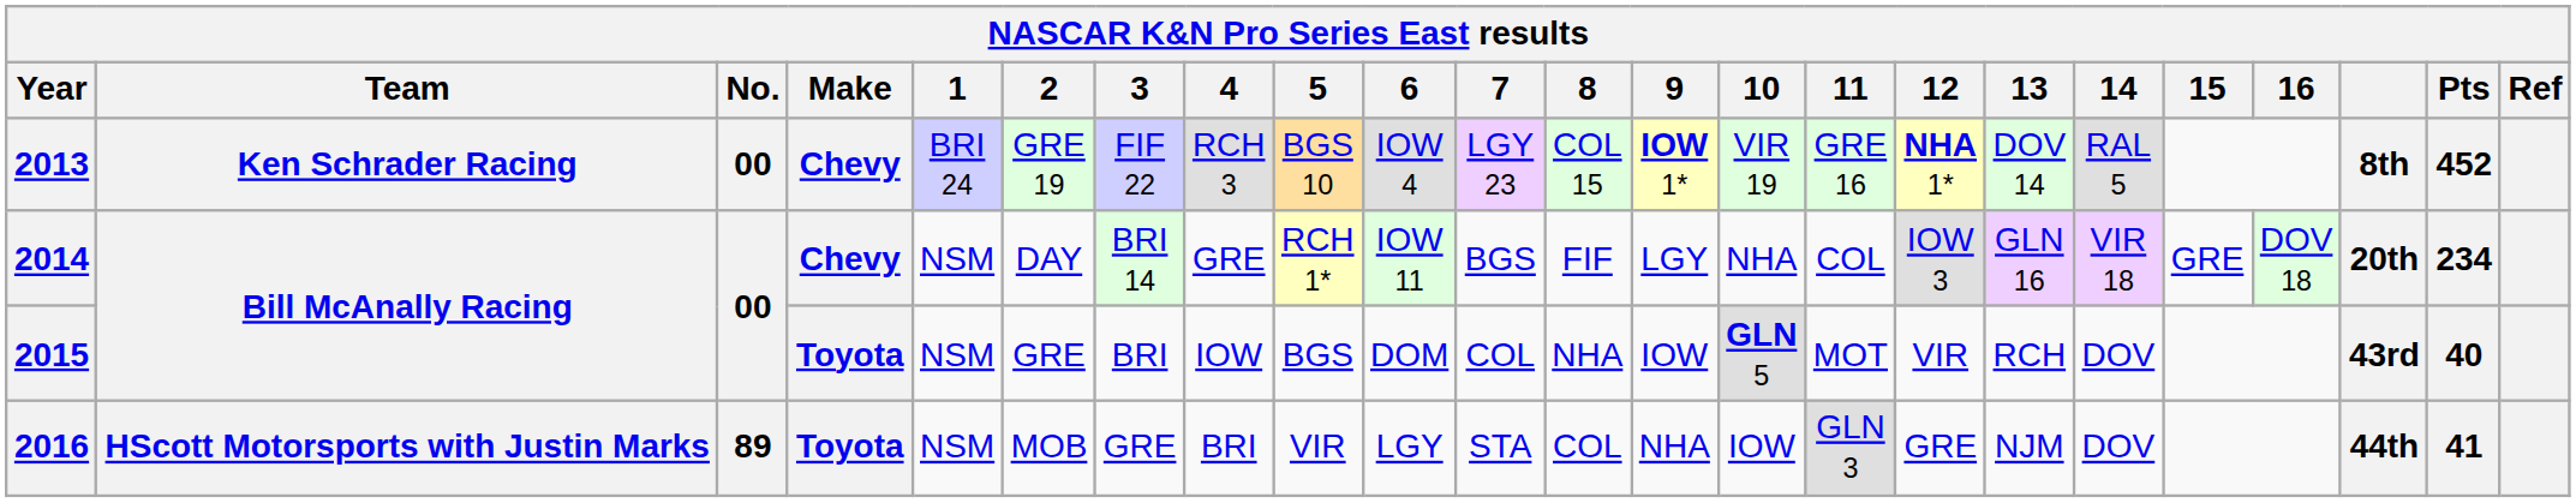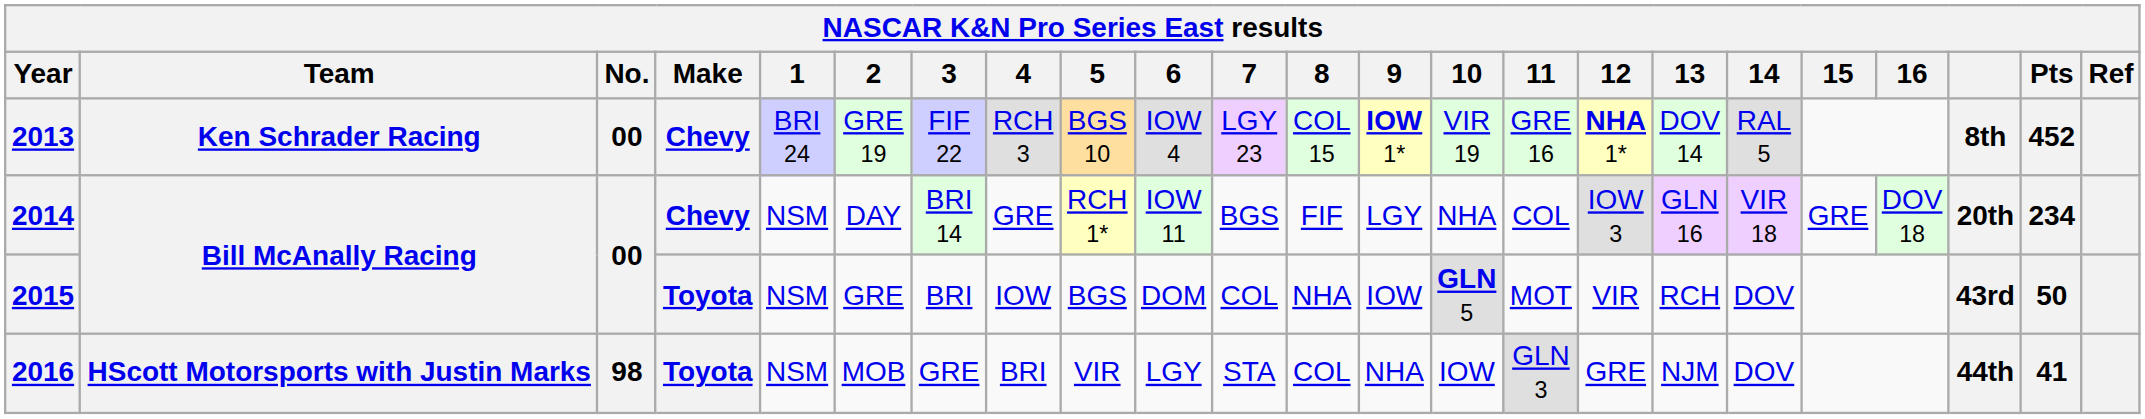2015 | Pts: 40 -> 50
2016 | No.: 89 -> 98
